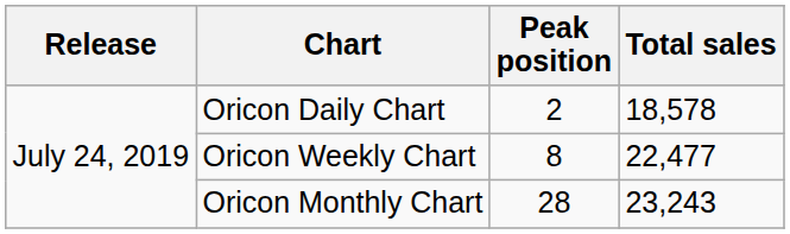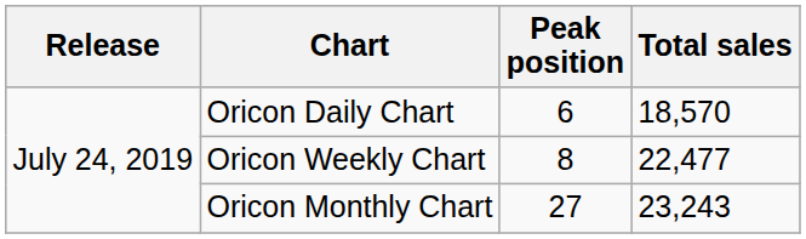Oricon Daily Chart | Peak position: 2 -> 6
Oricon Daily Chart | Total sales: 18,578 -> 18,570
Oricon Monthly Chart | Peak position: 28 -> 27
